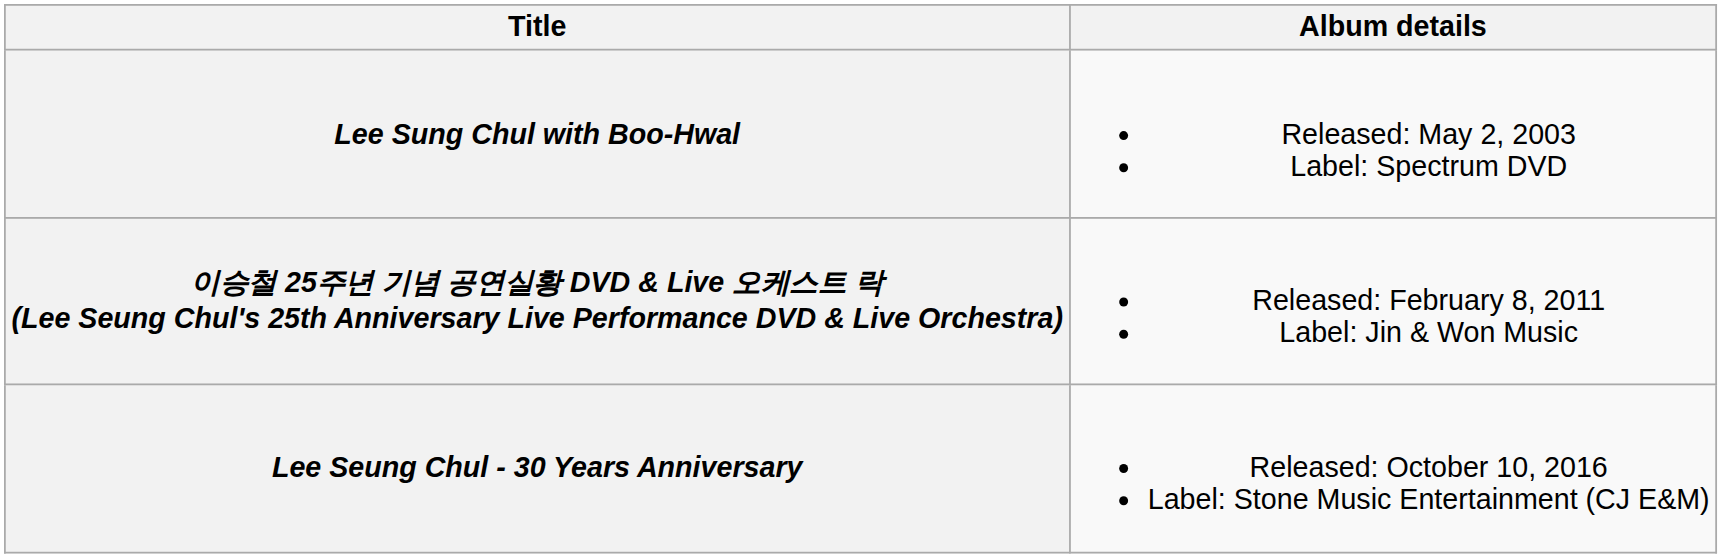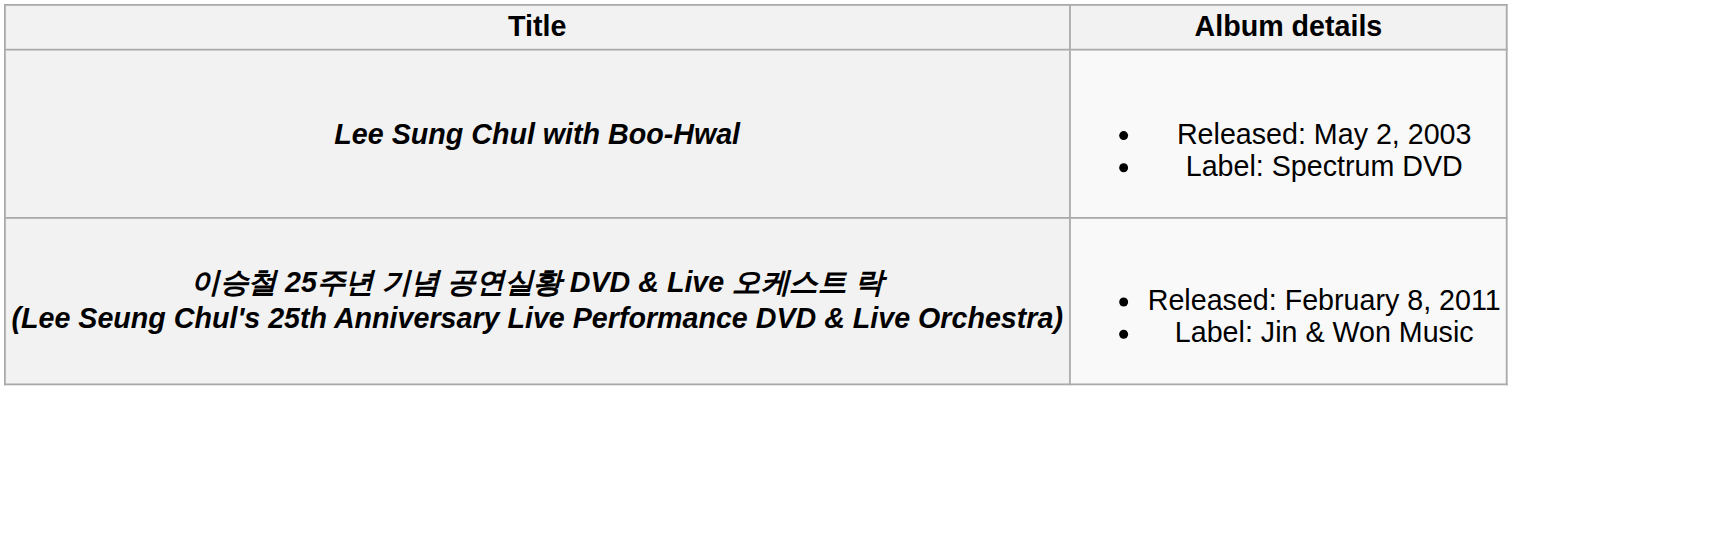- row: Lee Seung Chul - 30 Years Anniversary | Released: October 10, 2016 Label: Stone Music Entertainment (CJ E&M)
